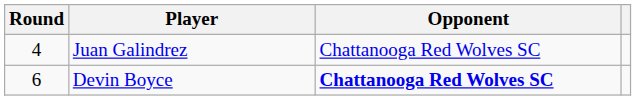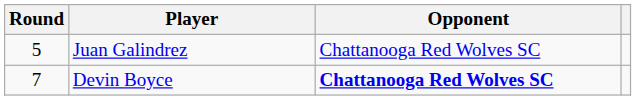Juan Galindrez | Round: 4 -> 5
Devin Boyce | Round: 6 -> 7
